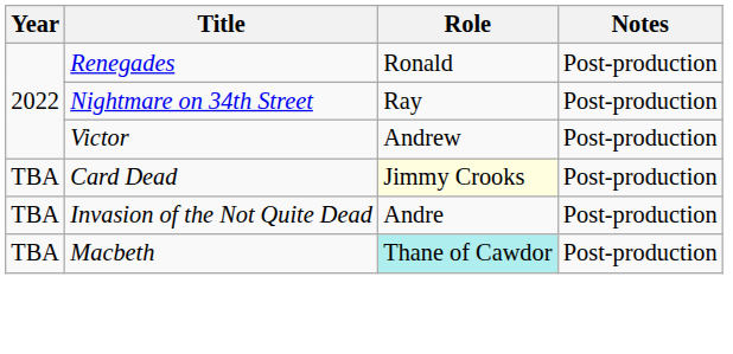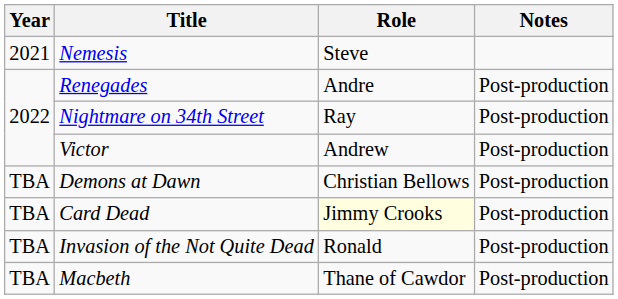+ row: 2021 | Nemesis | Steve
Renegades | Role: Ronald -> Andre
+ row: TBA | Demons at Dawn | Christian Bellows | Post-production
Invasion of the Not Quite Dead | Role: Andre -> Ronald
Macbeth | Role: paleturquoise background -> no background
